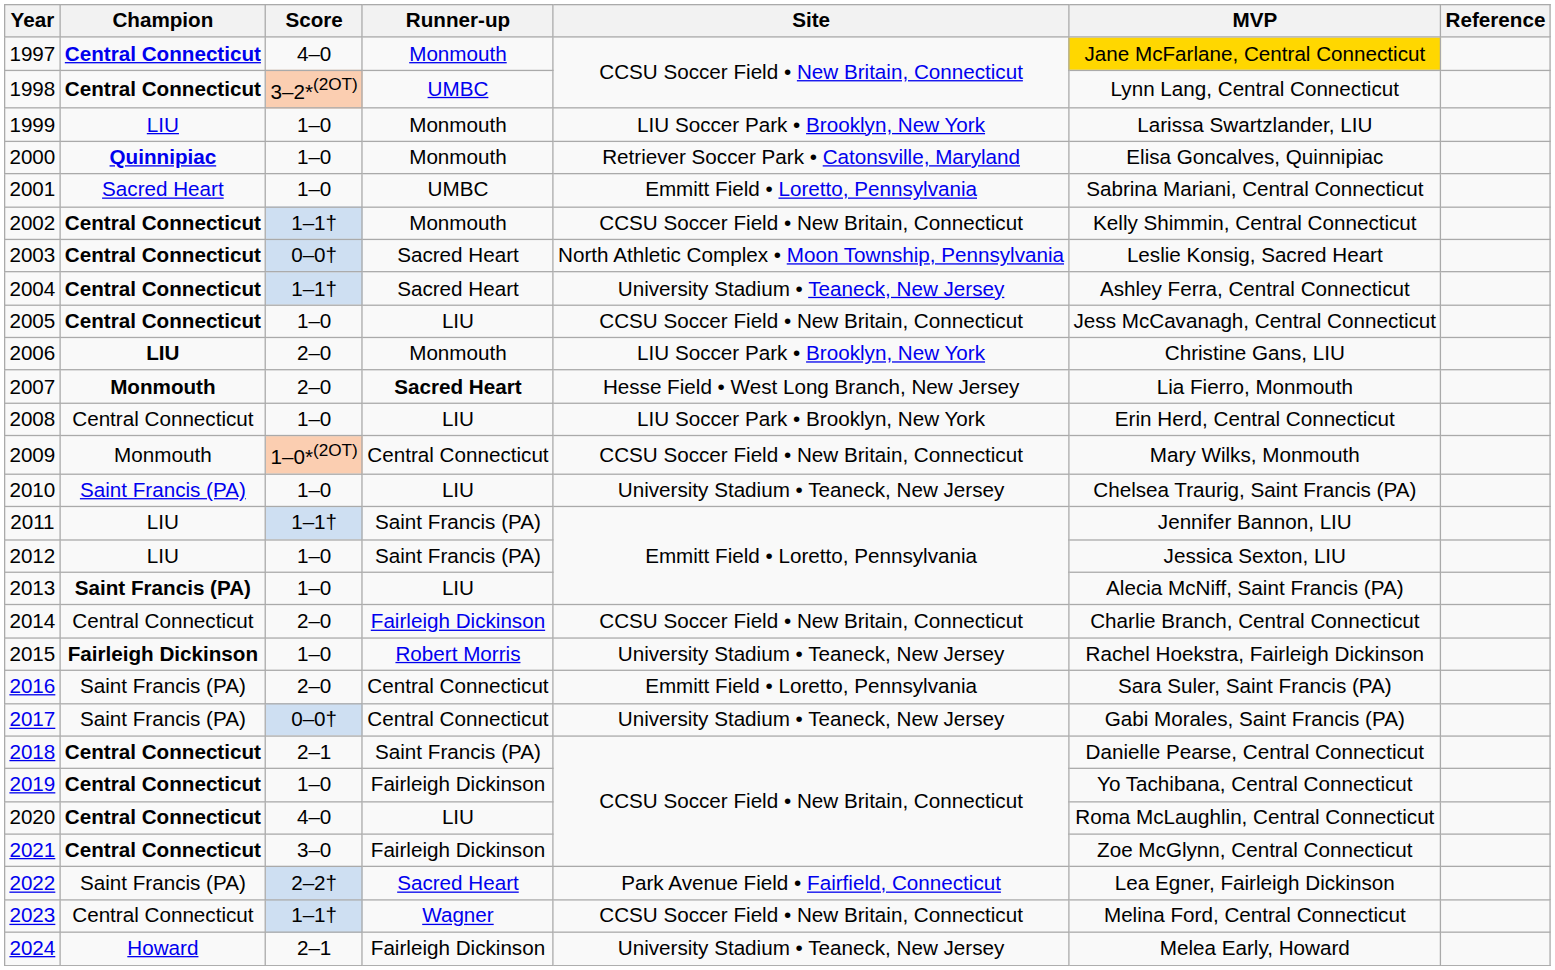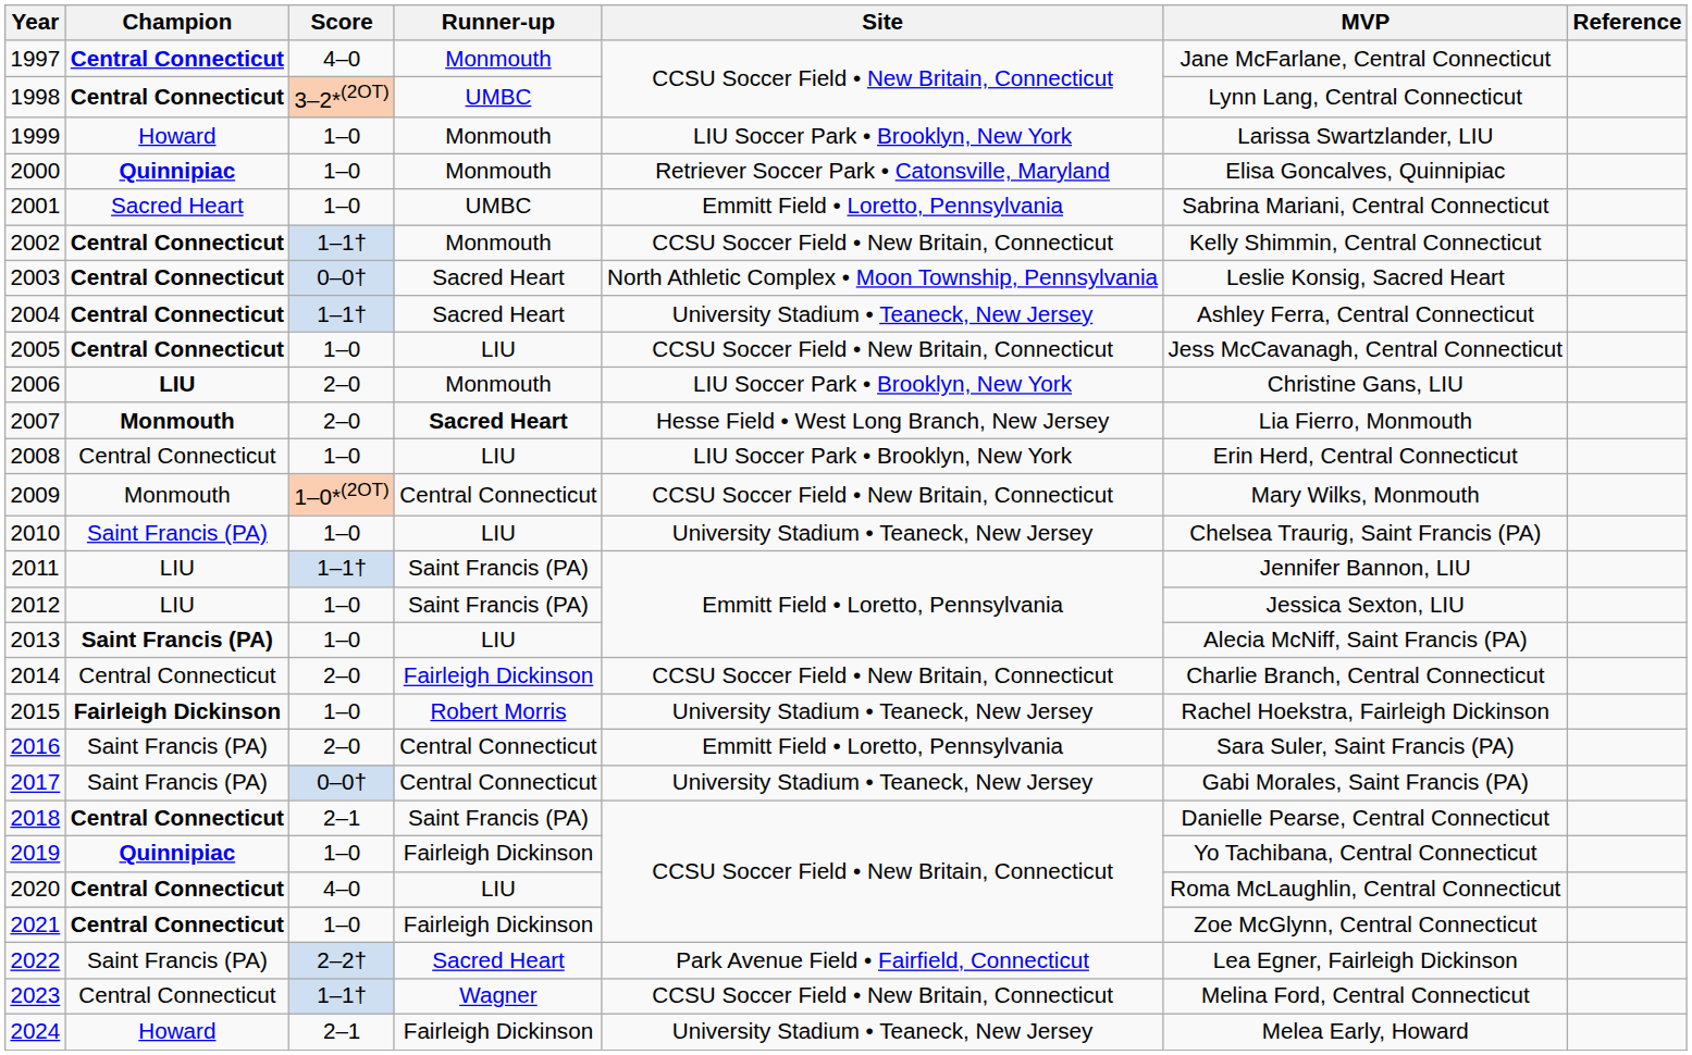1997 | MVP: gold background -> no background
1999 | Champion: LIU -> Howard
2019 | Champion: Central Connecticut -> Quinnipiac
2021 | Score: 3–0 -> 1–0
